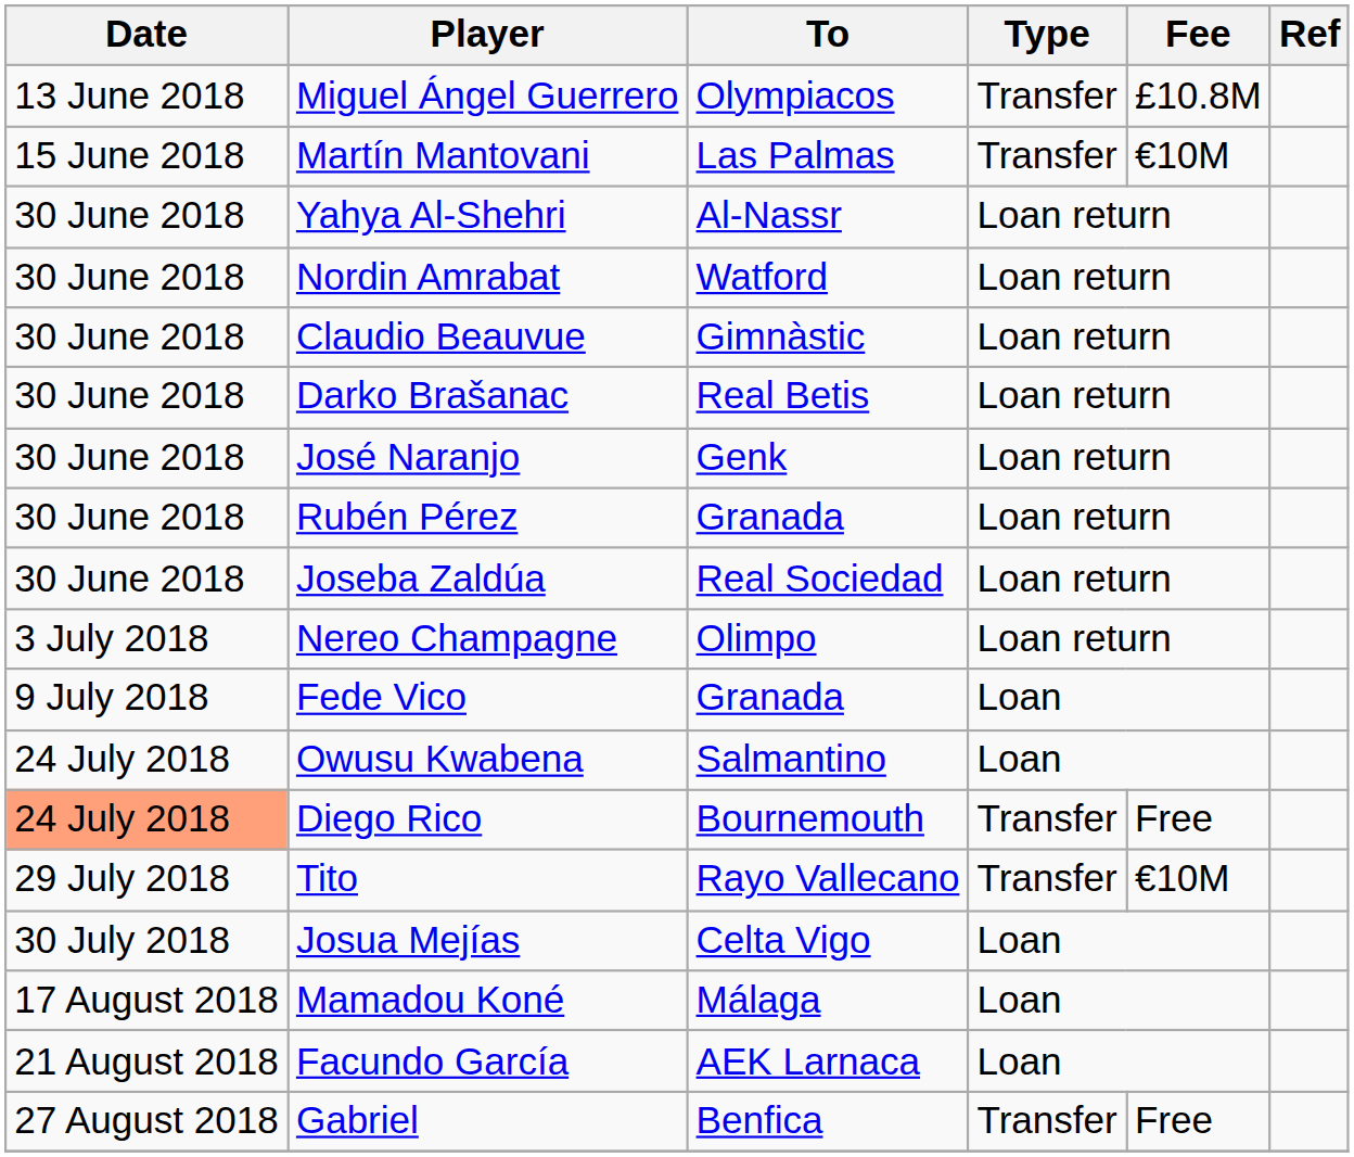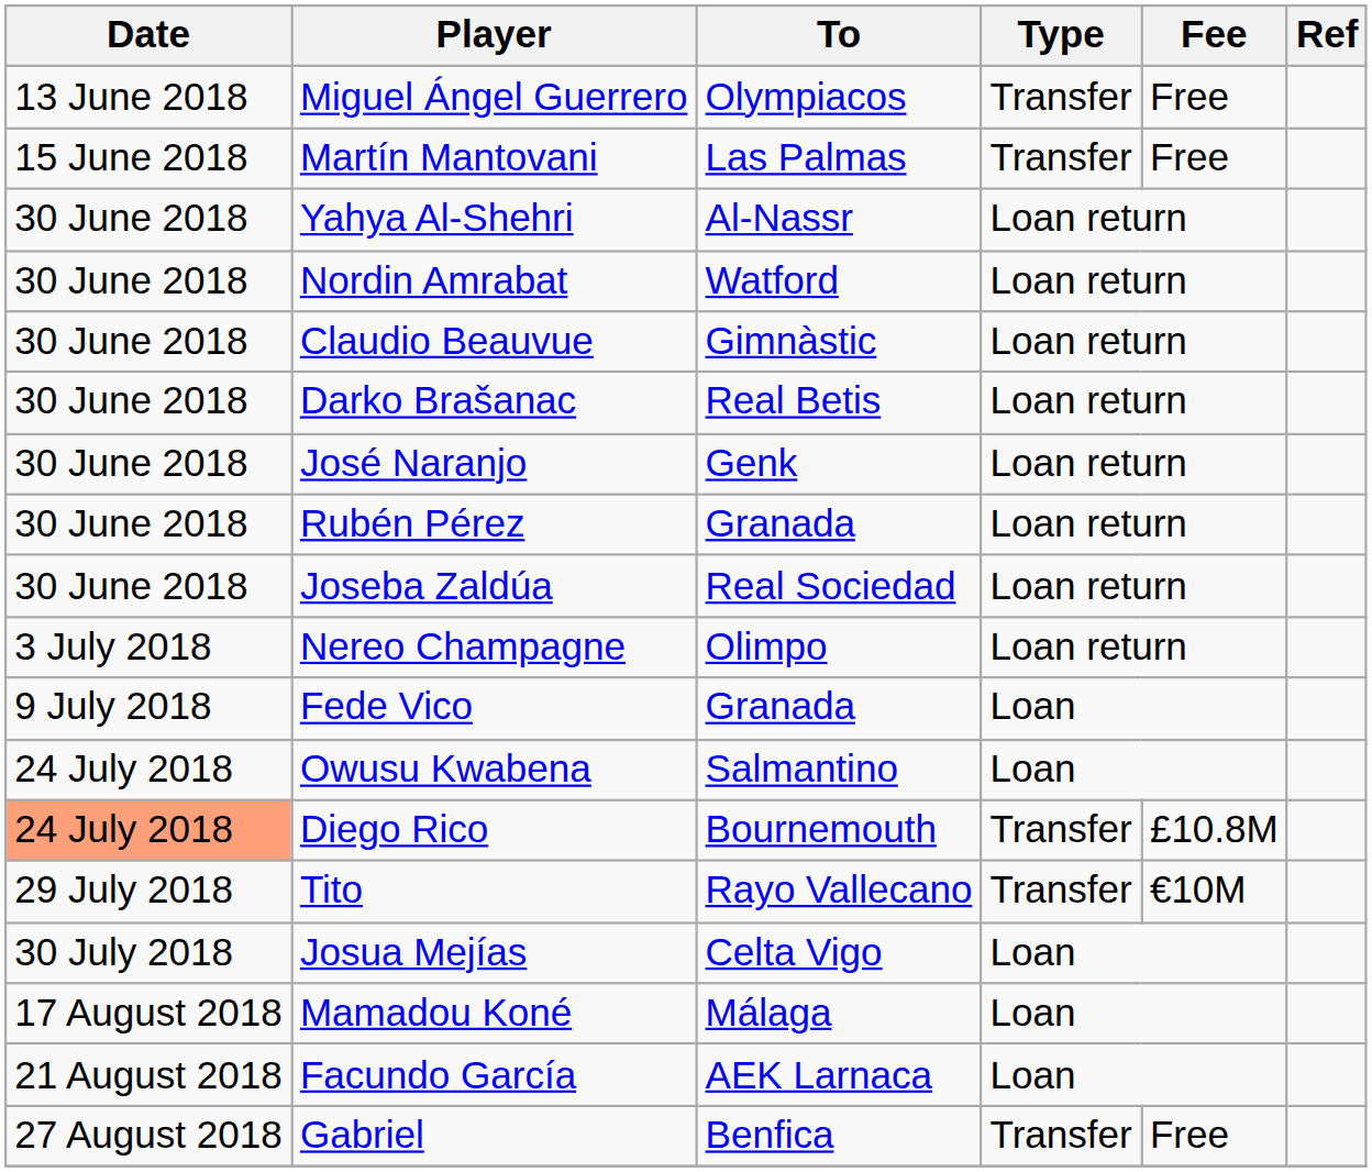Miguel Ángel Guerrero | Fee: £10.8M -> Free
Martín Mantovani | Fee: €10M -> Free
Diego Rico | Fee: Free -> £10.8M
